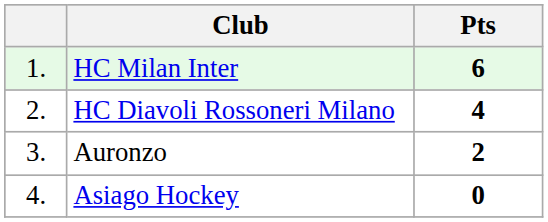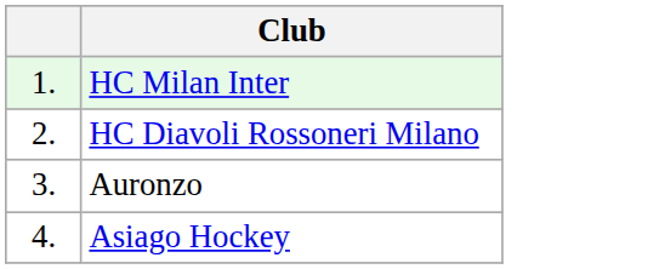- column: Pts | 6 | 4 | 2 | 0
